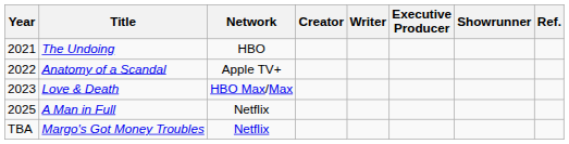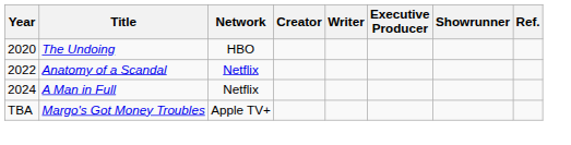The Undoing | Year: 2021 -> 2020
Anatomy of a Scandal | Network: Apple TV+ -> Netflix
- row: 2023 | Love & Death | HBO Max/Max
A Man in Full | Year: 2025 -> 2024
Margo's Got Money Troubles | Network: Netflix -> Apple TV+
